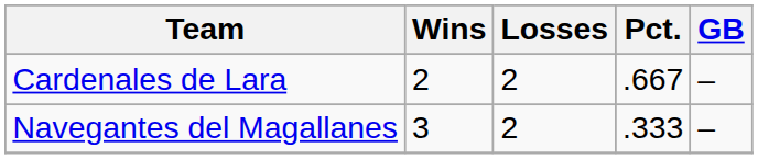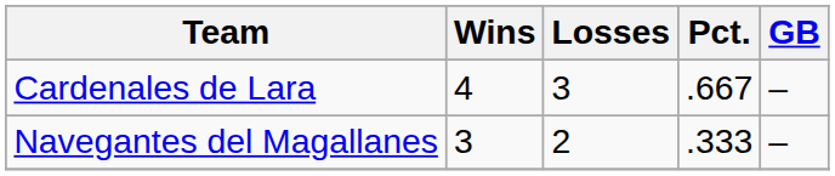Cardenales de Lara | Wins: 2 -> 4
Cardenales de Lara | Losses: 2 -> 3
